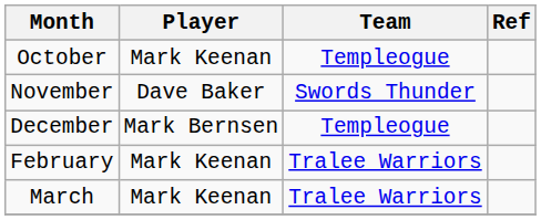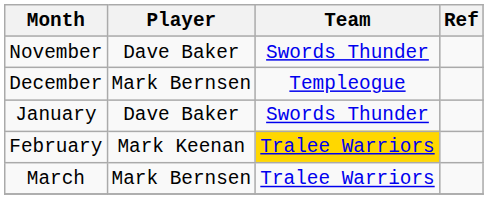- row: October | Mark Keenan | Templeogue
+ row: January | Dave Baker | Swords Thunder
February | Team: no background -> gold background
March | Player: Mark Keenan -> Mark Bernsen
